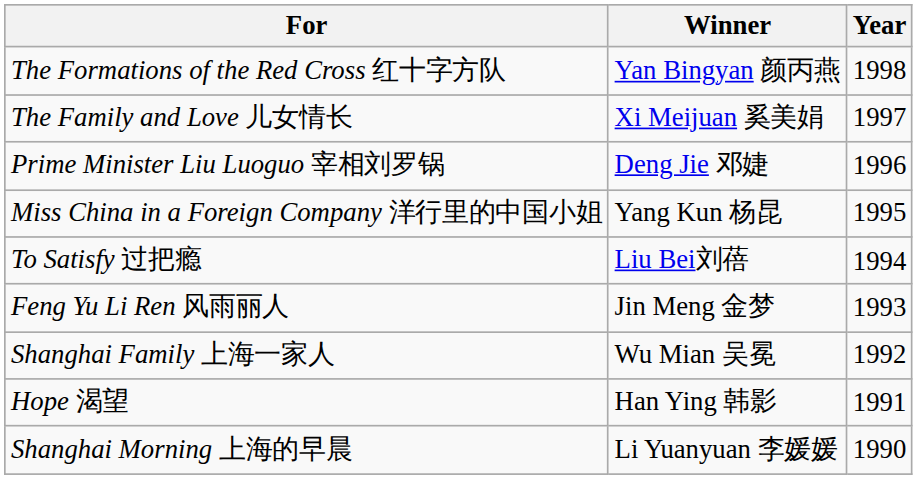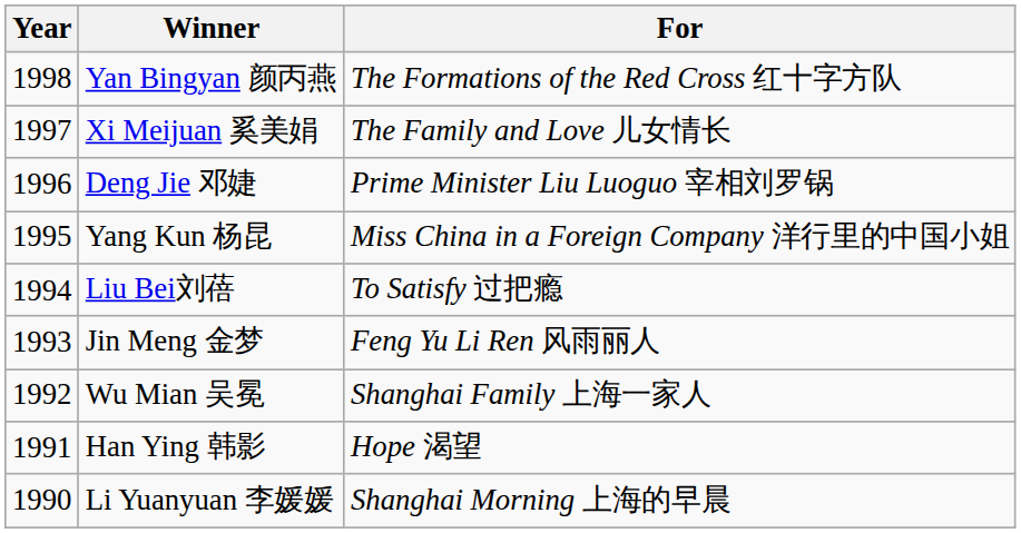columns swapped: Year <-> For
